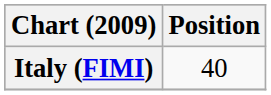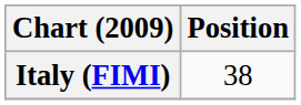Italy (FIMI) | Position: 40 -> 38
